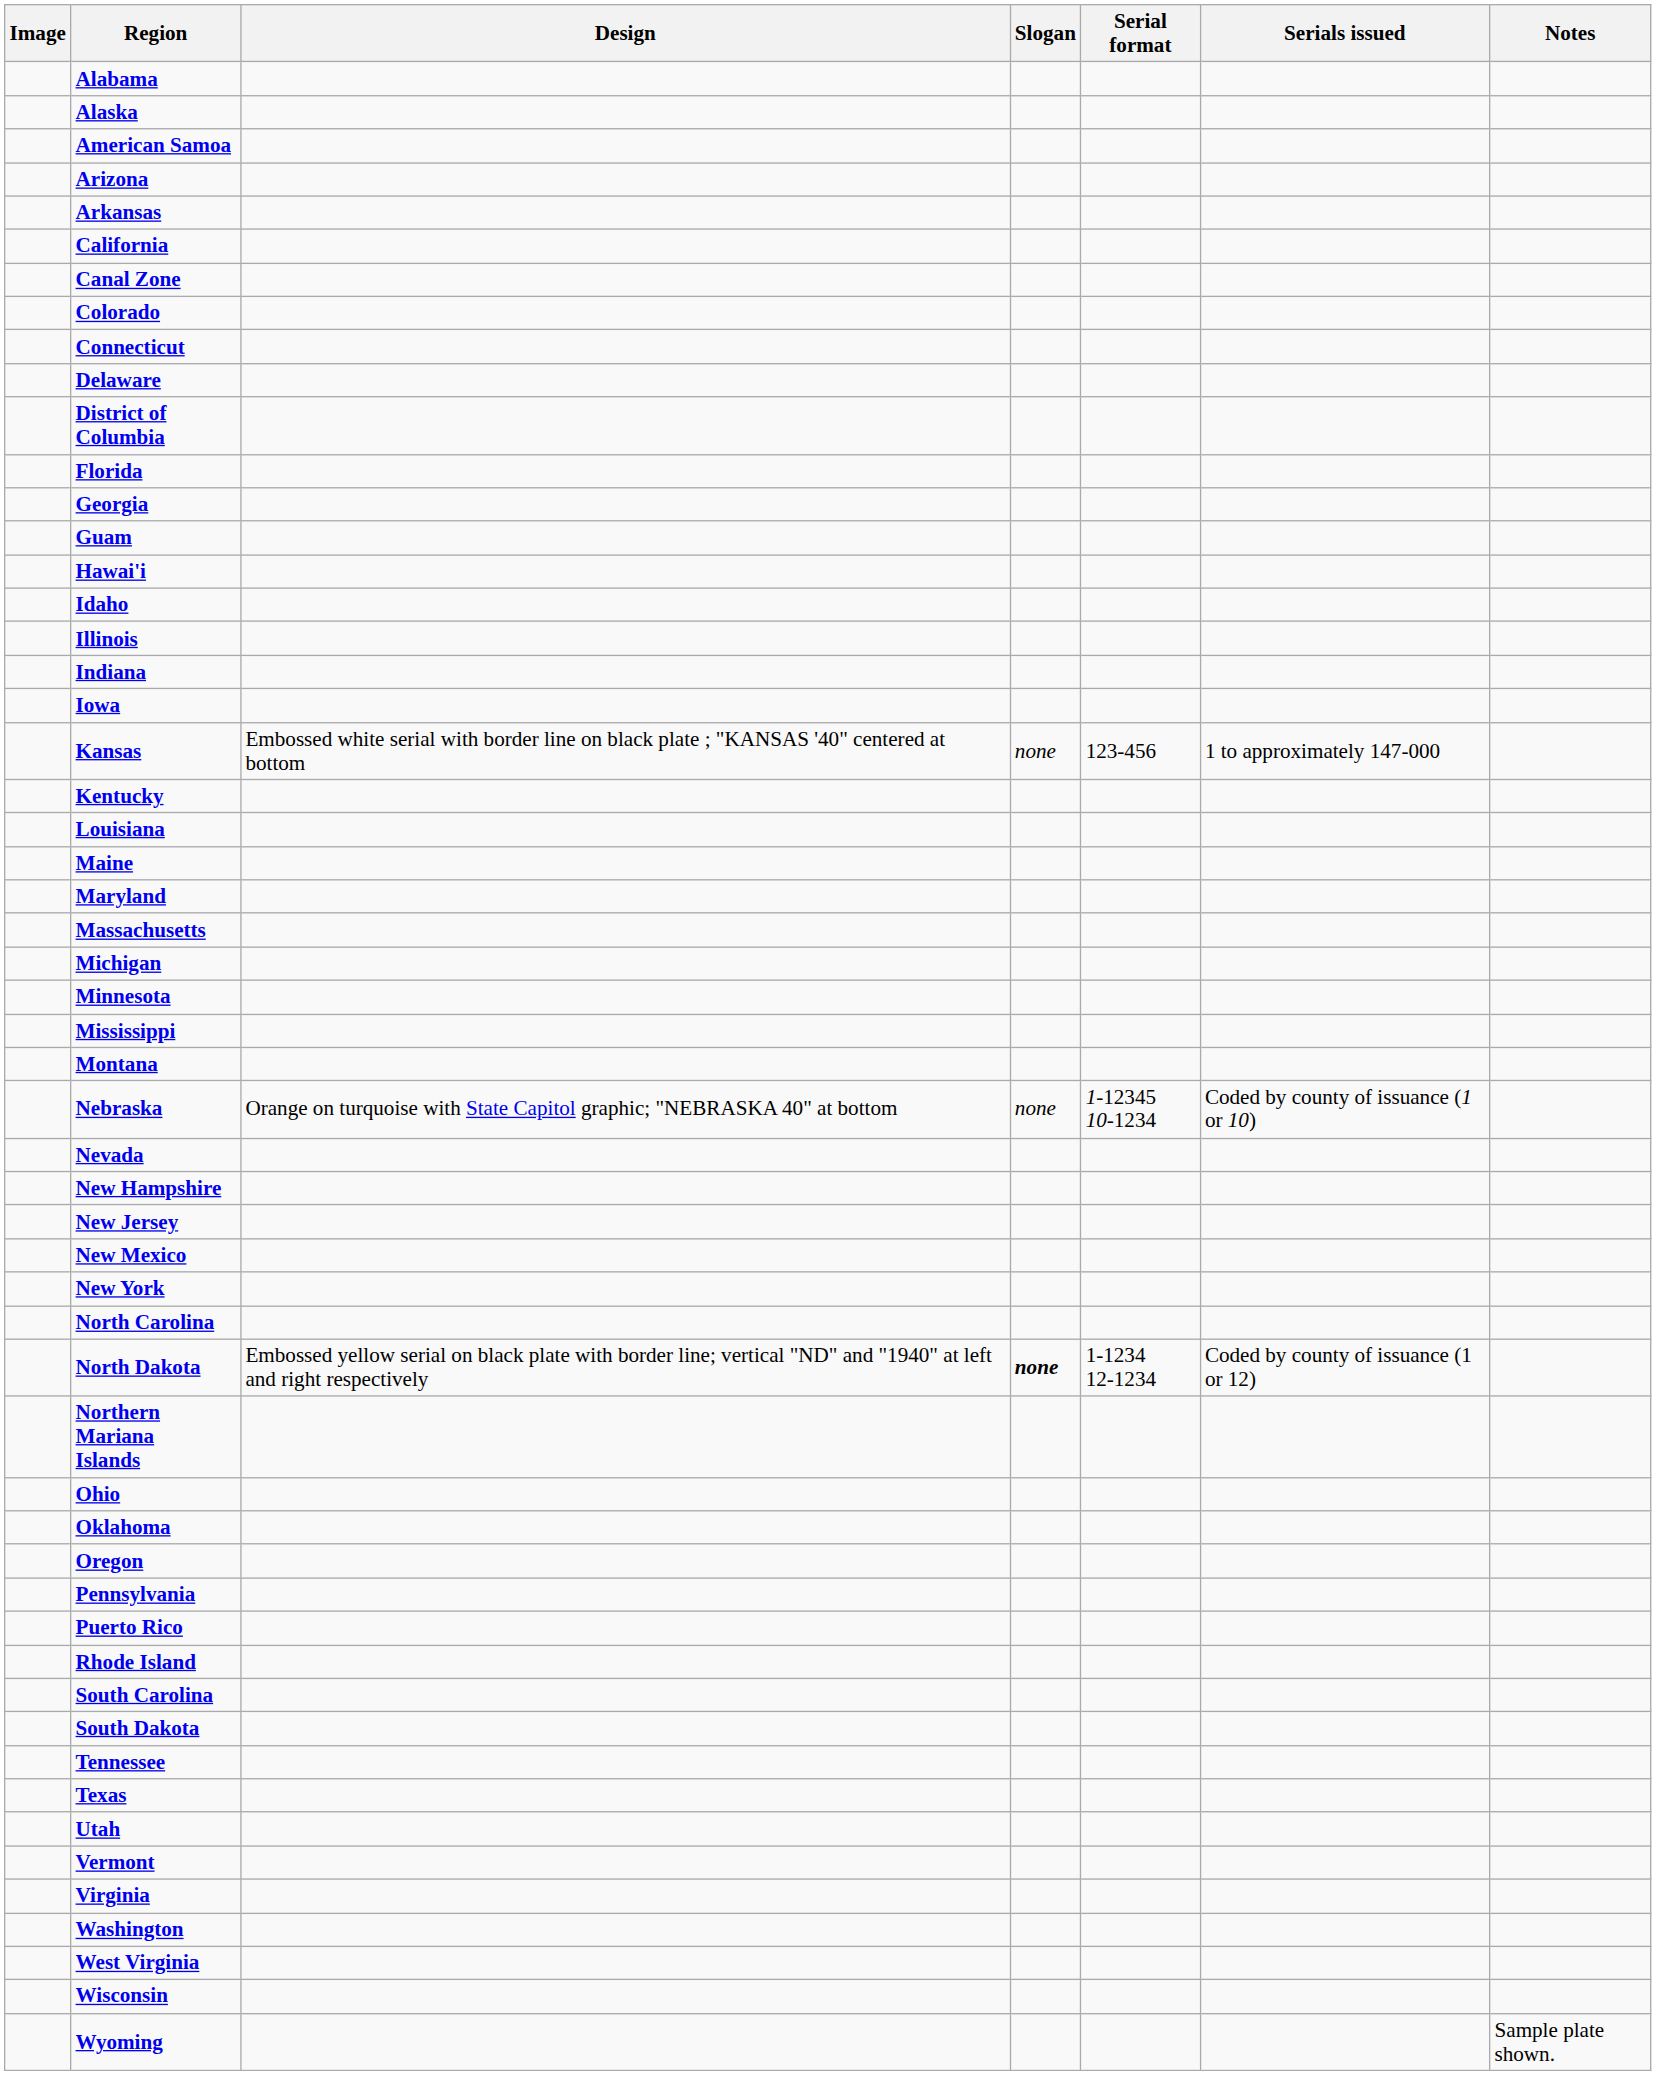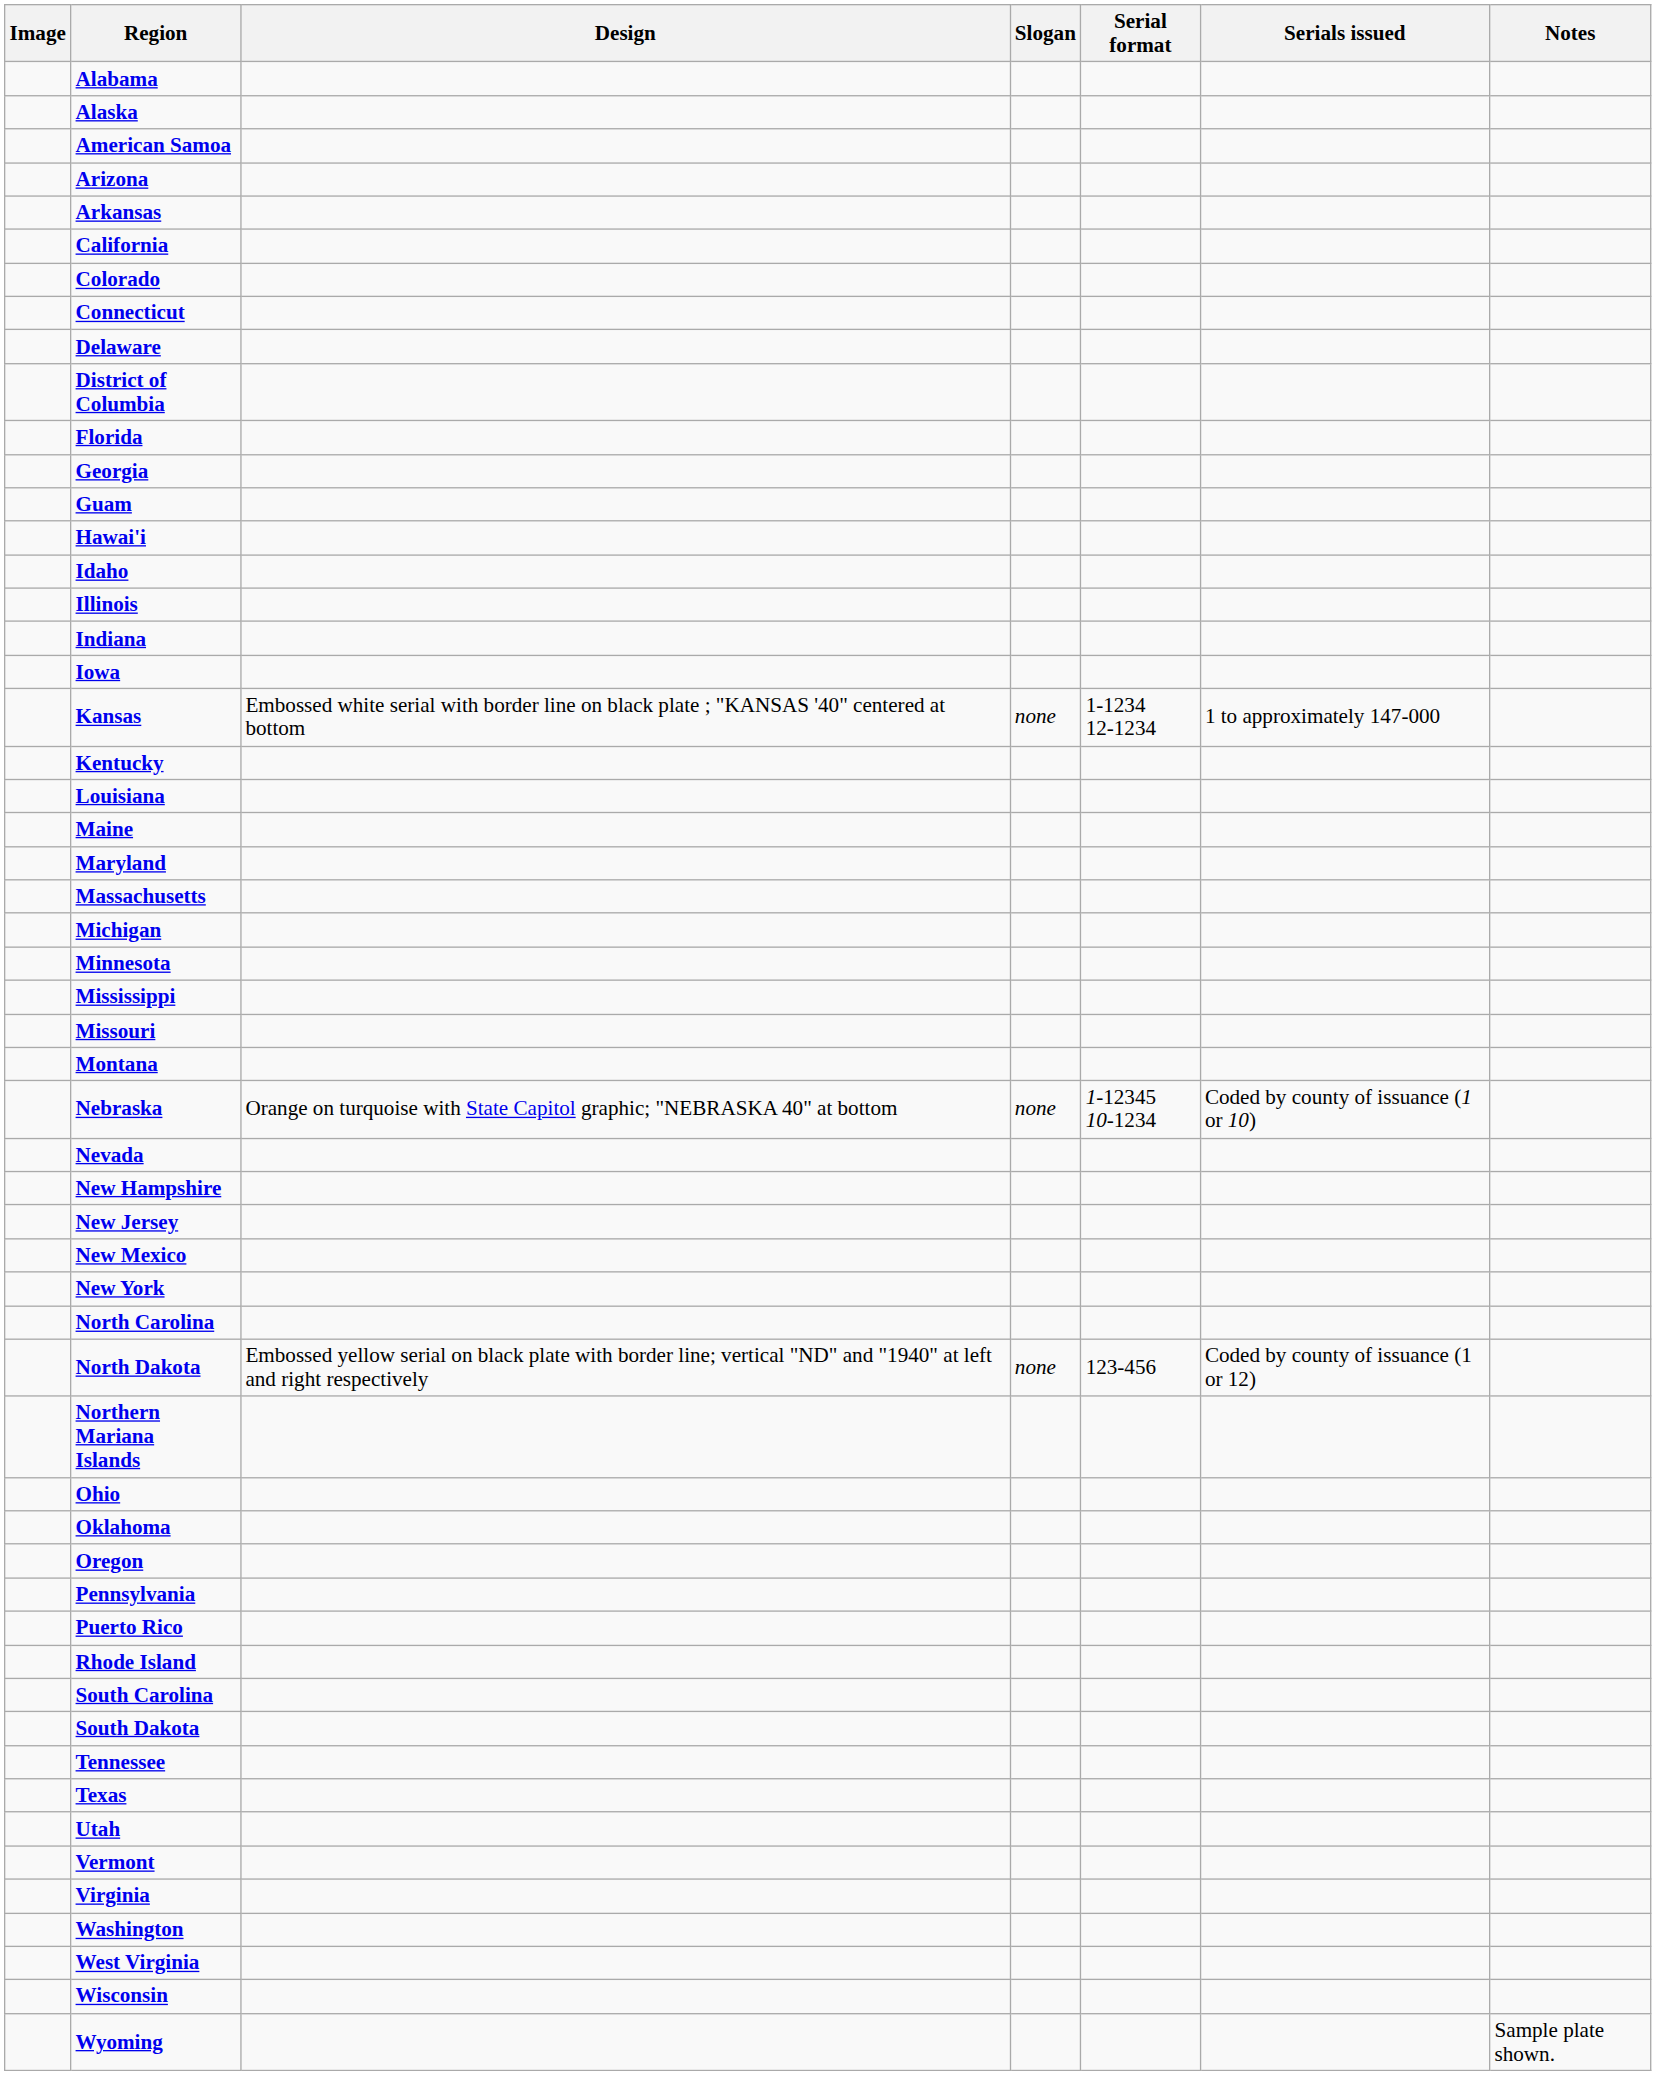- row: Canal Zone
Kansas | Serial format: 123-456 -> 1-1234 12-1234
+ row: Missouri
North Dakota | Slogan: bold -> normal
North Dakota | Serial format: 1-1234 12-1234 -> 123-456
